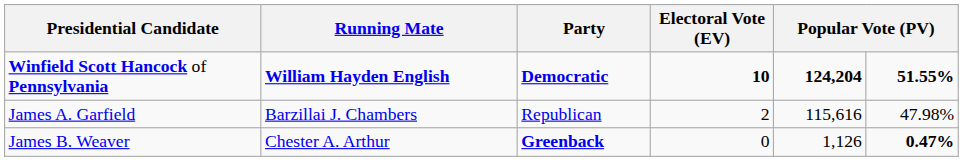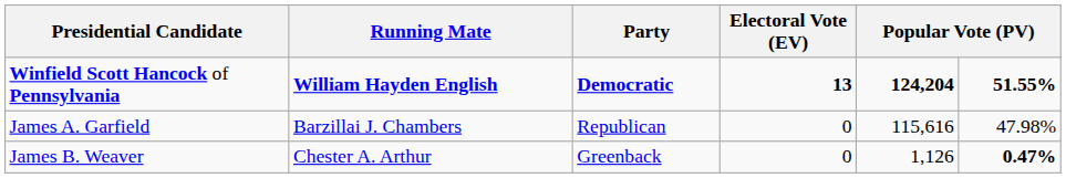Winfield Scott Hancock of Pennsylvania | Electoral Vote (EV): 10 -> 13
James A. Garfield | Electoral Vote (EV): 2 -> 0
James B. Weaver | Party: bold -> normal
